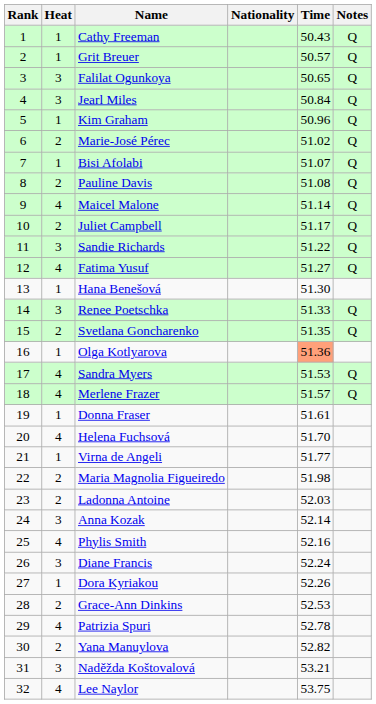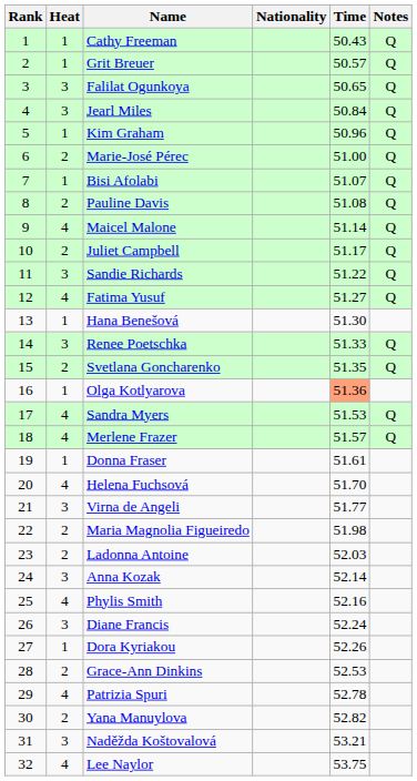Marie-José Pérec | Time: 51.02 -> 51.00
Virna de Angeli | Heat: 1 -> 3
